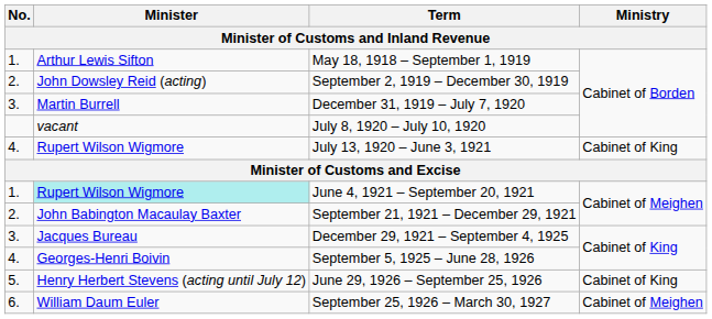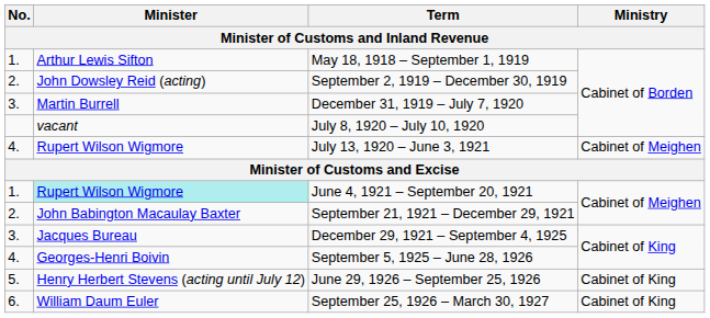July 13, 1920 – June 3, 1921 | Ministry: Cabinet of King -> Cabinet of Meighen
September 25, 1926 – March 30, 1927 | Ministry: Cabinet of Meighen -> Cabinet of King
